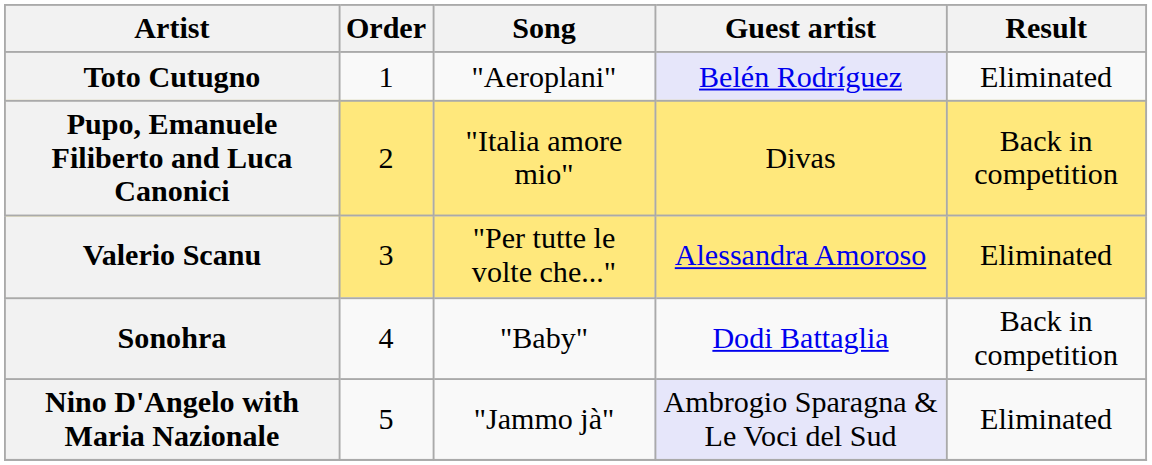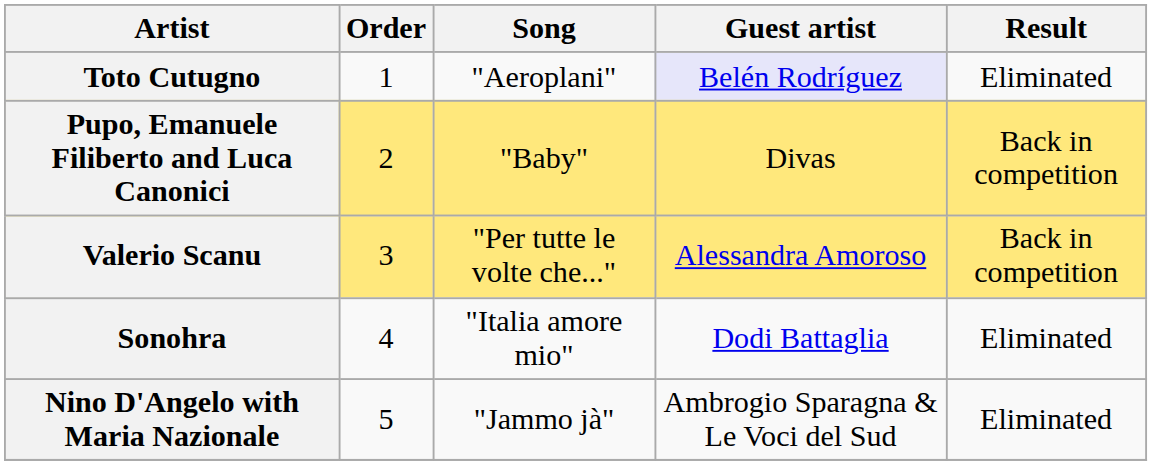Pupo, Emanuele Filiberto and Luca Canonici | Song: "Italia amore mio" -> "Baby"
Valerio Scanu | Result: Eliminated -> Back in competition
Sonohra | Song: "Baby" -> "Italia amore mio"
Sonohra | Result: Back in competition -> Eliminated
Nino D'Angelo with Maria Nazionale | Guest artist: lavender background -> no background
